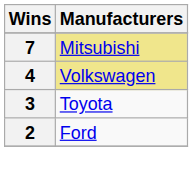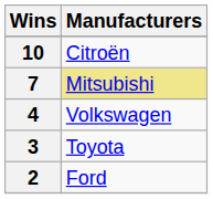+ row: 10 | Citroën
4 | Manufacturers: khaki background -> no background
